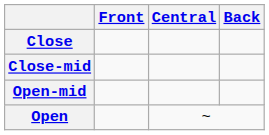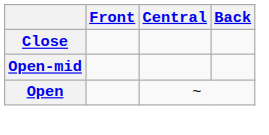- row: Close-mid
